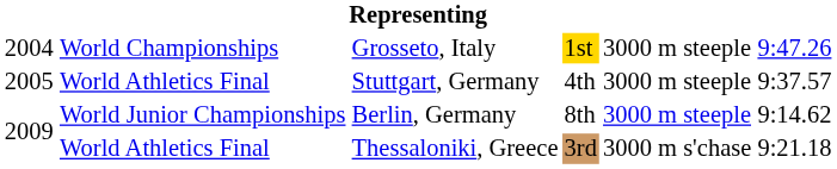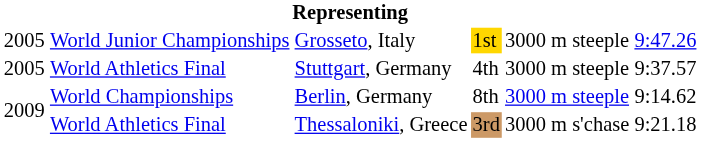Grosseto, Italy | column 1: 2004 -> 2005
Grosseto, Italy | column 2: World Championships -> World Junior Championships
Berlin, Germany | column 2: World Junior Championships -> World Championships
